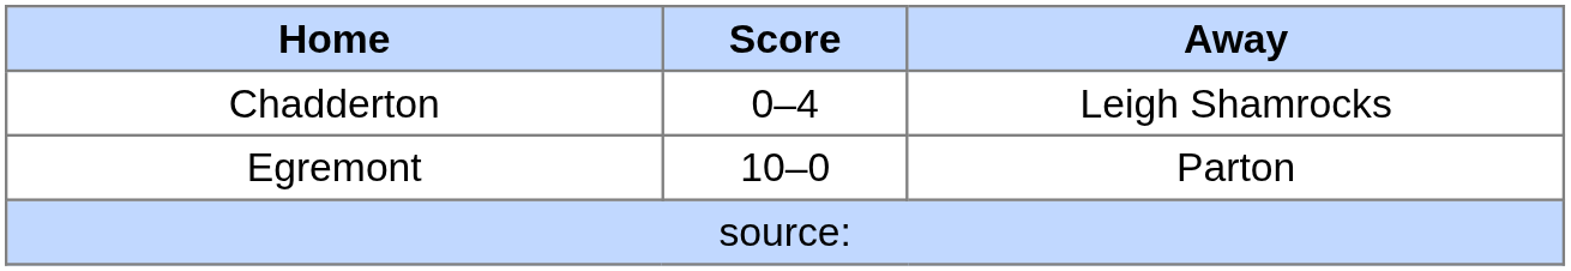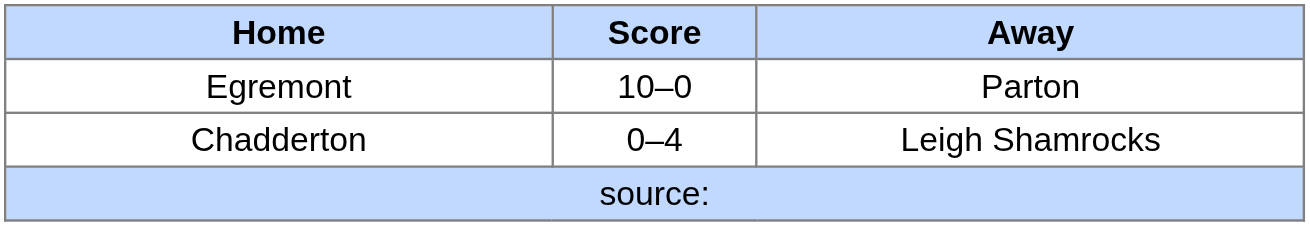rows swapped: Chadderton <-> Egremont
